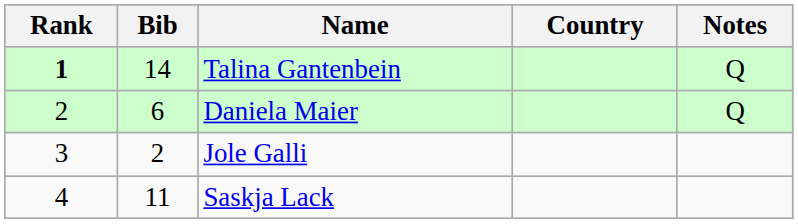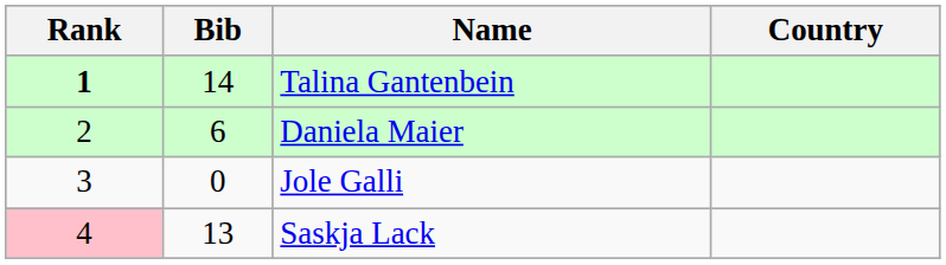- column: Notes | Q | Q
Jole Galli | Bib: 2 -> 0
Saskja Lack | Rank: no background -> pink background
Saskja Lack | Bib: 11 -> 13
